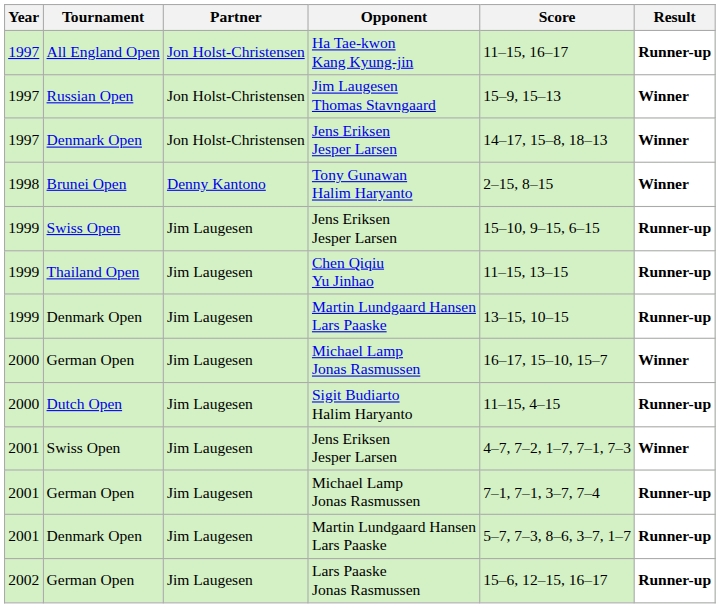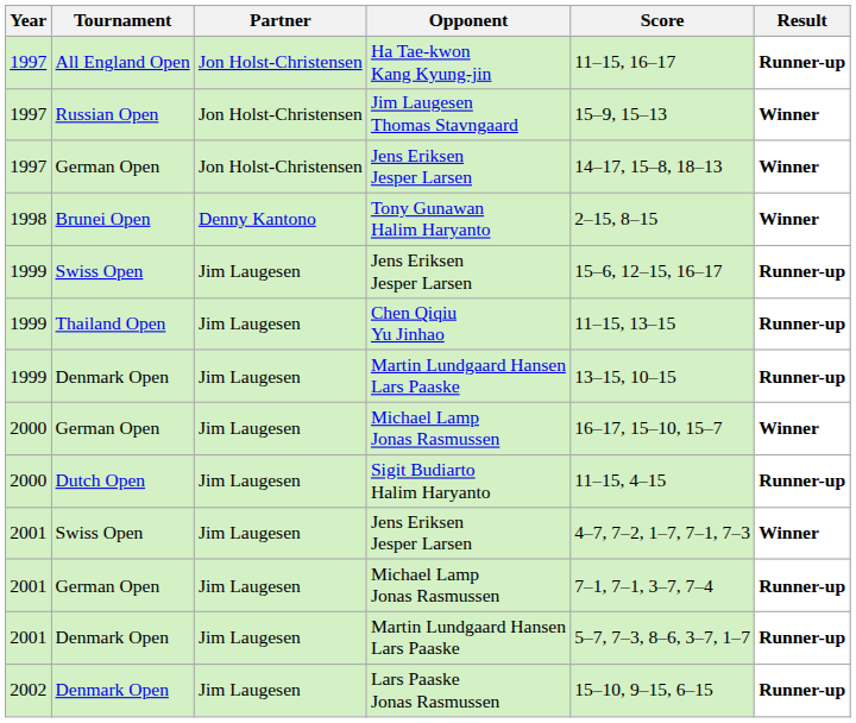1997 / Jens Eriksen Jesper Larsen | Tournament: Denmark Open -> German Open
1999 / Jens Eriksen Jesper Larsen | Score: 15–10, 9–15, 6–15 -> 15–6, 12–15, 16–17
Lars Paaske Jonas Rasmussen | Tournament: German Open -> Denmark Open
Lars Paaske Jonas Rasmussen | Score: 15–6, 12–15, 16–17 -> 15–10, 9–15, 6–15
